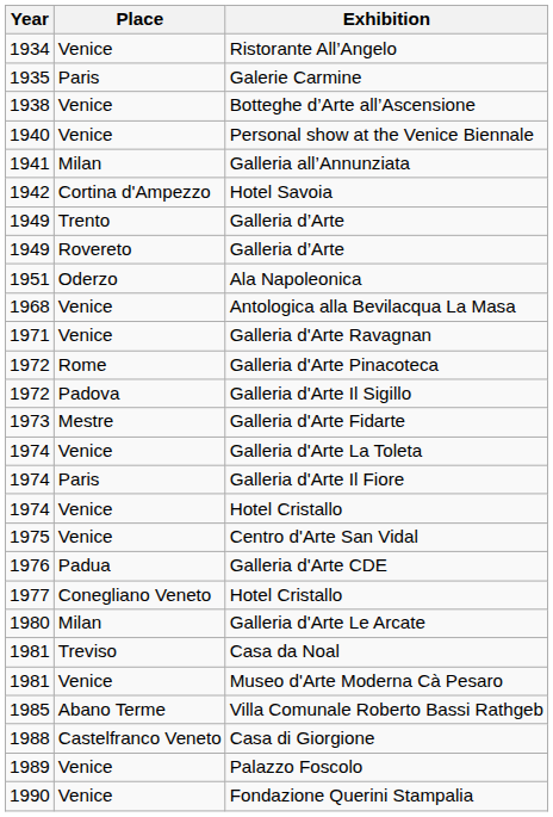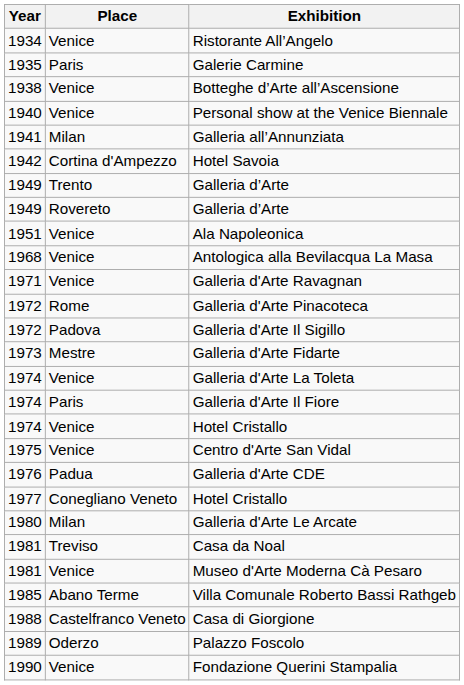Ala Napoleonica | Place: Oderzo -> Venice
Palazzo Foscolo | Place: Venice -> Oderzo
